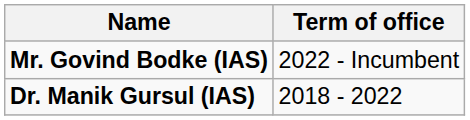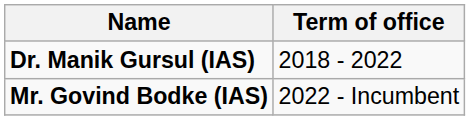rows swapped: Dr. Manik Gursul (IAS) <-> Mr. Govind Bodke (IAS)
